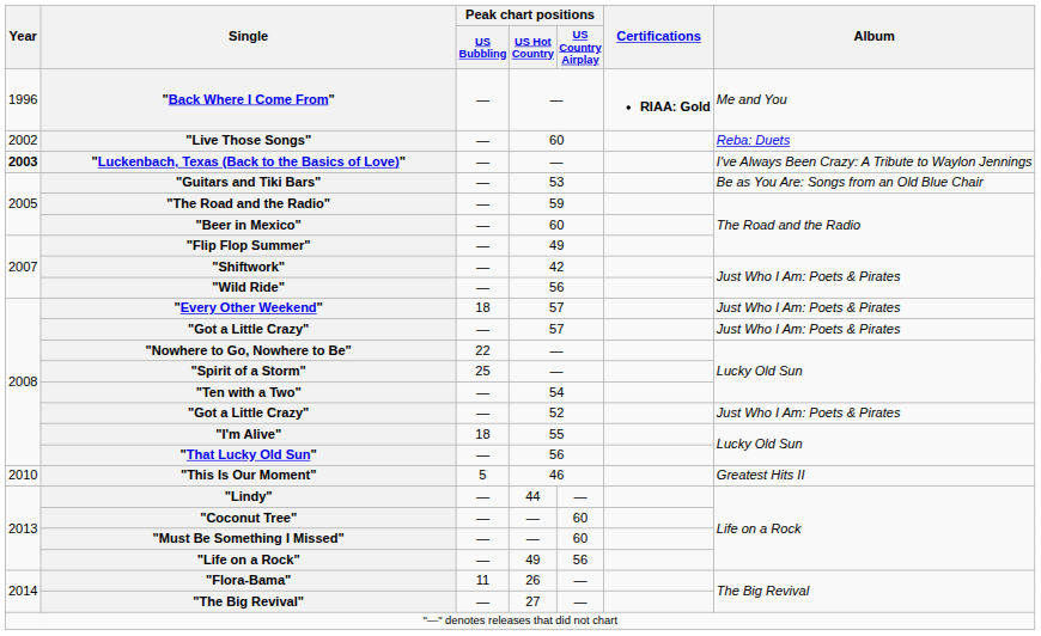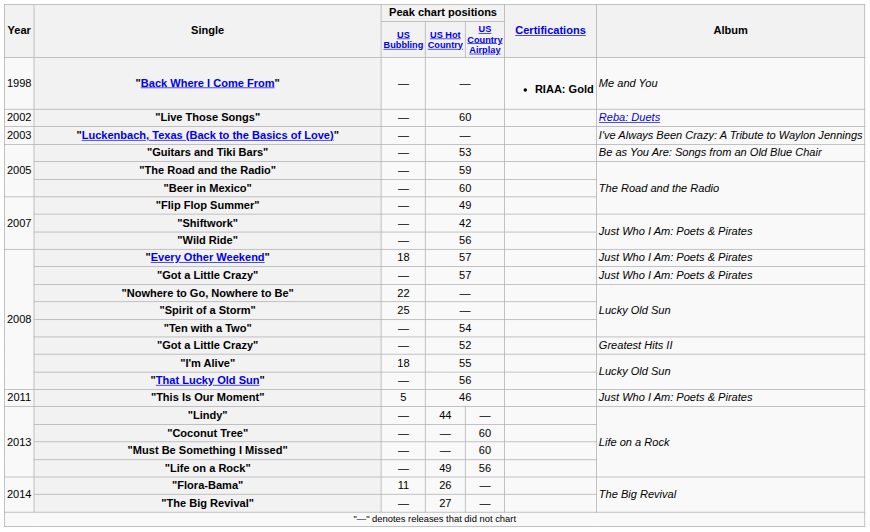"Back Where I Come From" | Year: 1996 -> 1998
"Luckenbach, Texas (Back to the Basics of Love)" | Year: bold -> normal
"Got a Little Crazy" / 52 | Album: Just Who I Am: Poets & Pirates -> Greatest Hits II
"This Is Our Moment" | Year: 2010 -> 2011
"This Is Our Moment" | Album: Greatest Hits II -> Just Who I Am: Poets & Pirates
